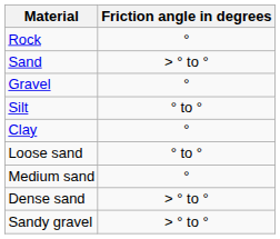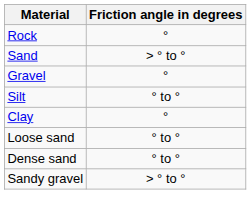- row: Medium sand | °
Dense sand | Friction angle in degrees: > ° to ° -> ° to °
